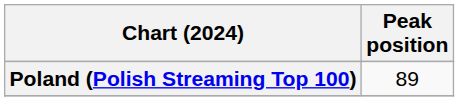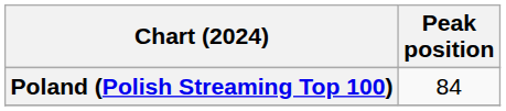Poland (Polish Streaming Top 100) | Peak position: 89 -> 84
